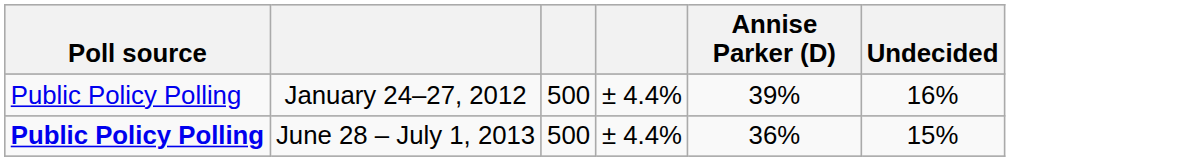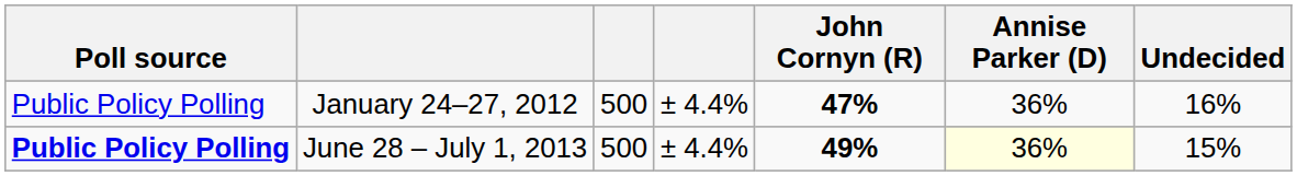+ column: John Cornyn (R) | 47% | 49%
January 24–27, 2012 | Annise Parker (D): 39% -> 36%
June 28 – July 1, 2013 | Annise Parker (D): no background -> lightyellow background
